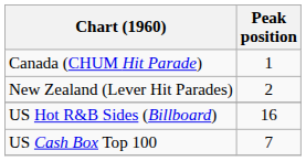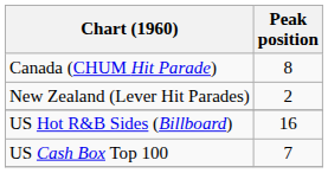Canada (CHUM Hit Parade) | Peak position: 1 -> 8
